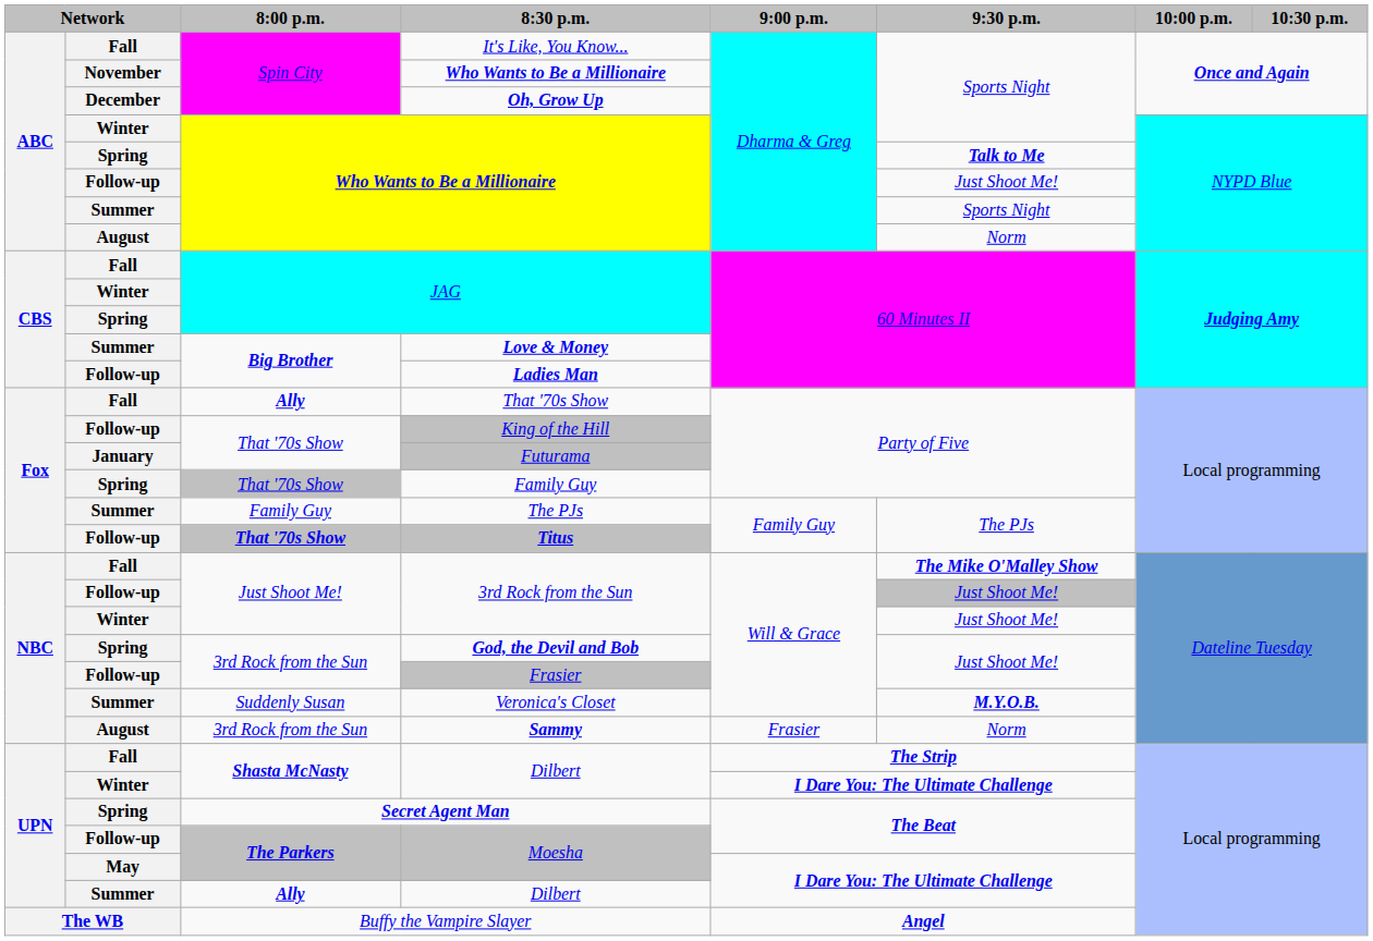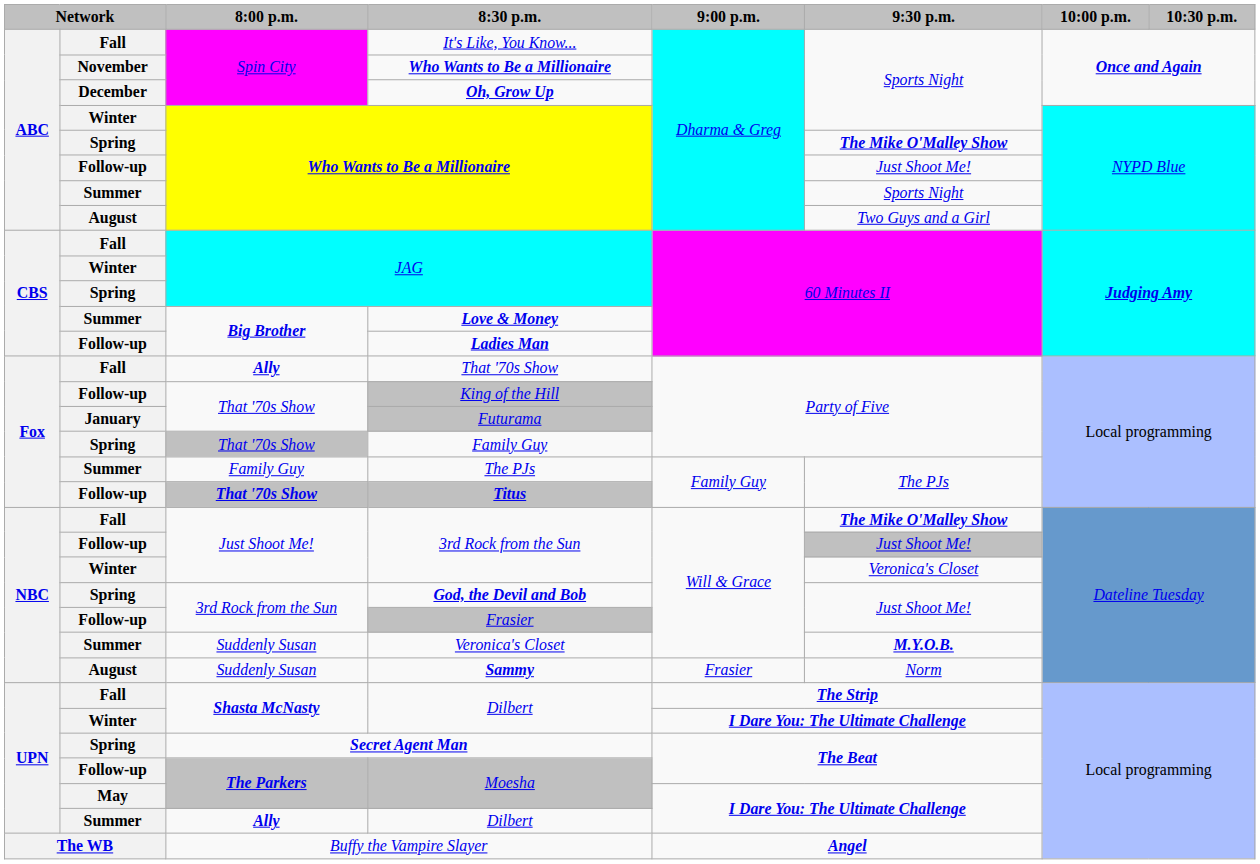Spring / Who Wants to Be a Millionaire | 9:30 p.m.: Talk to Me -> The Mike O'Malley Show
August / Who Wants to Be a Millionaire | 9:30 p.m.: Norm -> Two Guys and a Girl
Winter / 3rd Rock from the Sun | 9:30 p.m.: Just Shoot Me! -> Veronica's Closet
Sammy | 8:00 p.m.: 3rd Rock from the Sun -> Suddenly Susan
